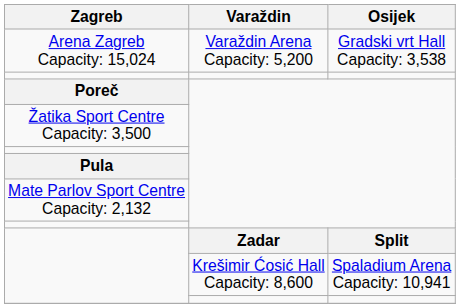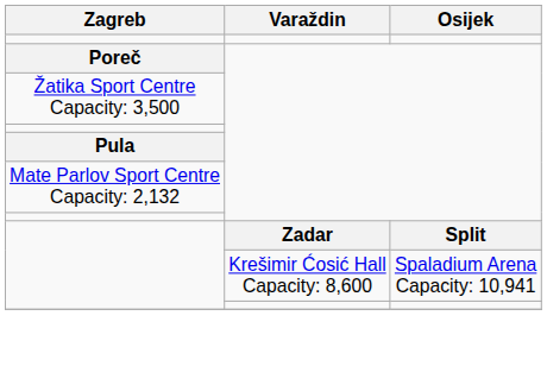- row: Arena Zagreb Capacity: 15,024 | Varaždin Arena Capacity: 5,200 | Gradski vrt Hall Capacity: 3,538
